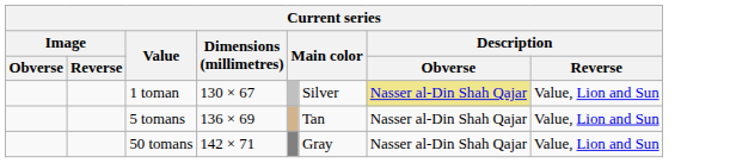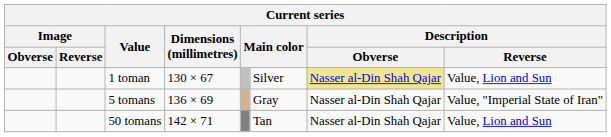5 tomans | column 6: Tan -> Gray
5 tomans | Description / Reverse: Value, Lion and Sun -> Value, "Imperial State of Iran"
50 tomans | column 6: Gray -> Tan
